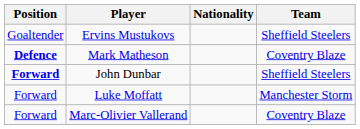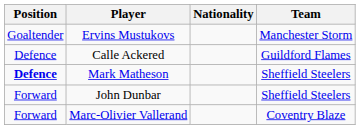Ervins Mustukovs | Team: Sheffield Steelers -> Manchester Storm
+ row: Defence | Calle Ackered | Guildford Flames
Mark Matheson | Team: Coventry Blaze -> Sheffield Steelers
John Dunbar | Position: bold -> normal
- row: Forward | Luke Moffatt | Manchester Storm
